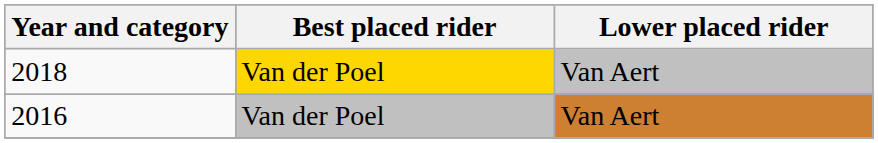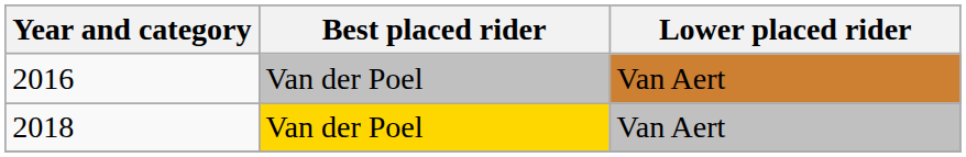rows swapped: 2016 <-> 2018
